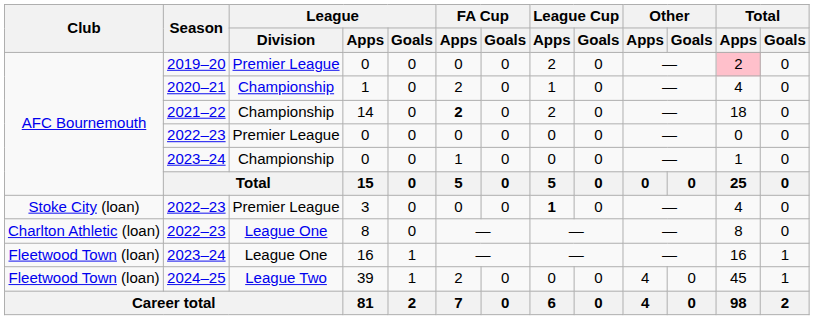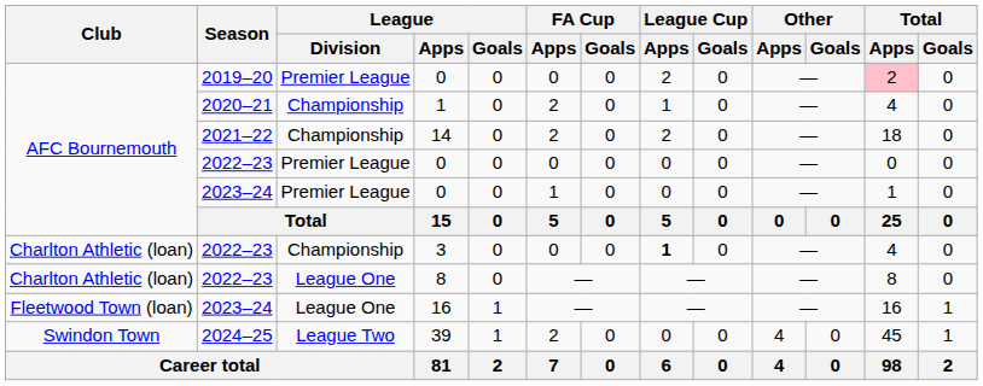14 | FA Cup / Apps: bold -> normal
2023–24 / 0 | League / Division: Championship -> Premier League
3 | Club: Stoke City (loan) -> Charlton Athletic (loan)
3 | League / Division: Premier League -> Championship
39 | Club: Fleetwood Town (loan) -> Swindon Town
